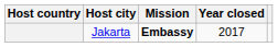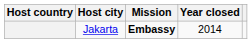Jakarta | Year closed: 2017 -> 2014
